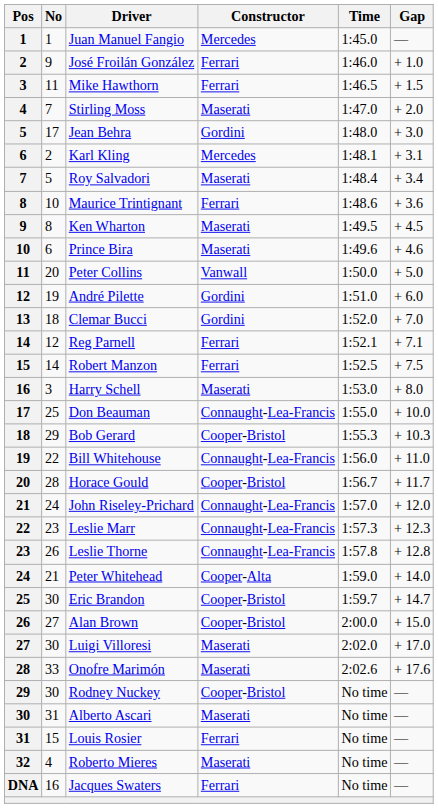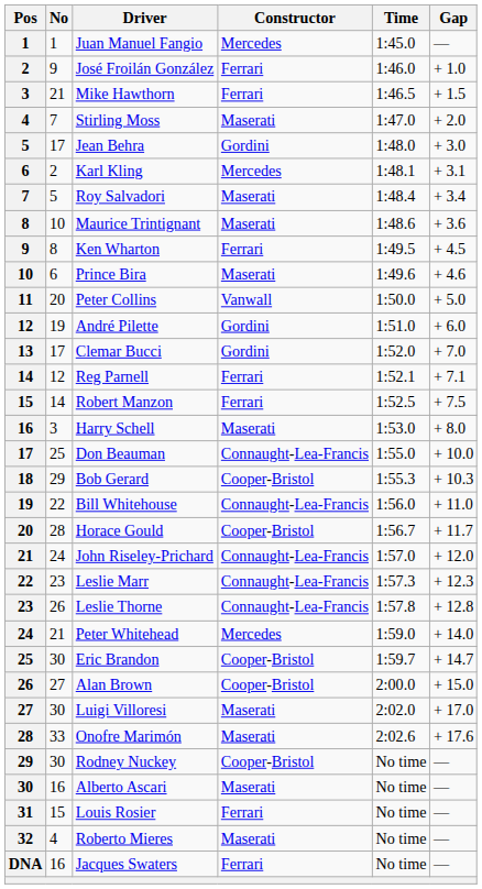Mike Hawthorn | No: 11 -> 21
Maurice Trintignant | Constructor: Ferrari -> Maserati
Ken Wharton | Constructor: Maserati -> Ferrari
Clemar Bucci | No: 18 -> 17
Peter Whitehead | Constructor: Cooper-Alta -> Mercedes
Alberto Ascari | No: 31 -> 16
